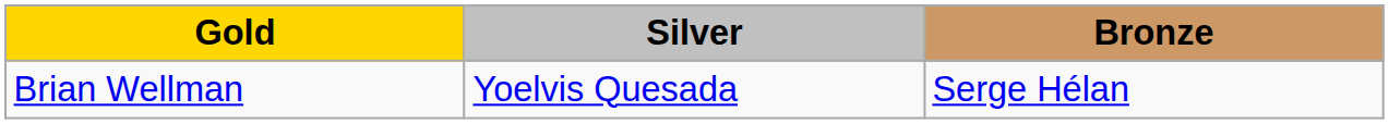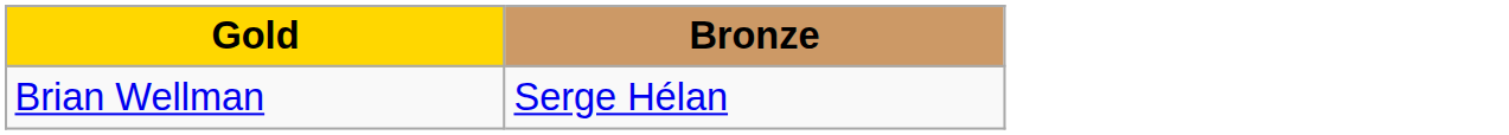- column: Silver | Yoelvis Quesada
